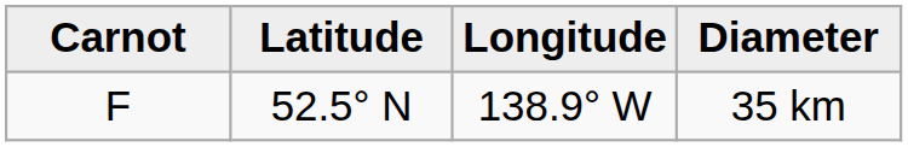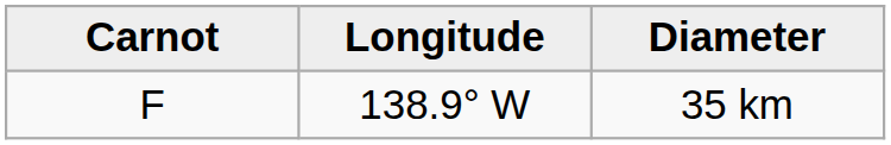- column: Latitude | 52.5° N
